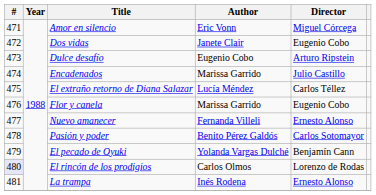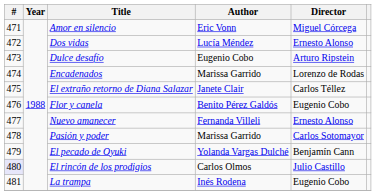Dos vidas | Author: Janete Clair -> Lucía Méndez
Dos vidas | Director: Eugenio Cobo -> Ernesto Alonso
Encadenados | Director: Julio Castillo -> Lorenzo de Rodas
El extraño retorno de Diana Salazar | Author: Lucía Méndez -> Janete Clair
Flor y canela | Author: Marissa Garrido -> Benito Pérez Galdós
Pasión y poder | Author: Benito Pérez Galdós -> Marissa Garrido
El rincón de los prodigios | Director: Lorenzo de Rodas -> Julio Castillo
La trampa | Director: Ernesto Alonso -> Eugenio Cobo
